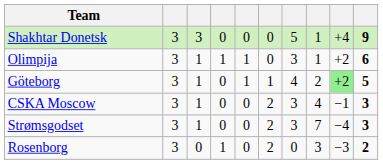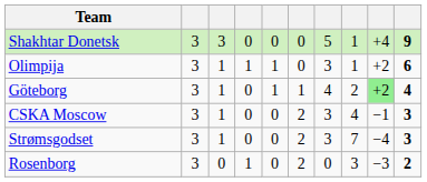Göteborg | column 10: 5 -> 4
